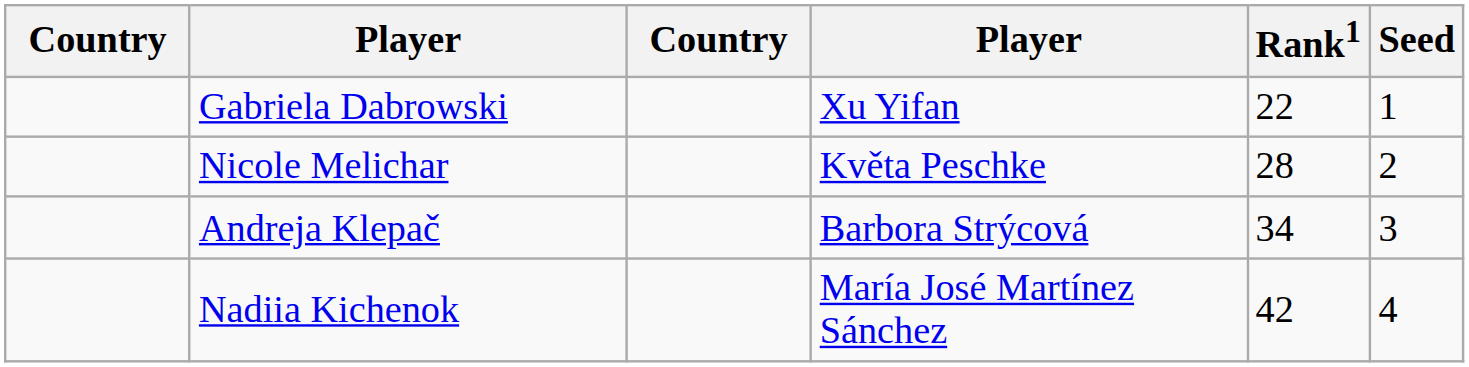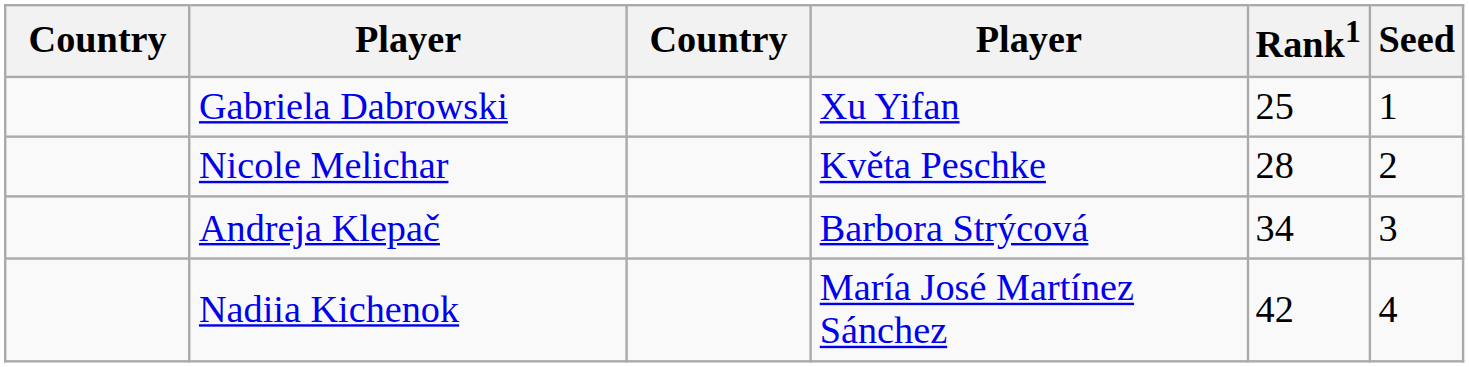Gabriela Dabrowski | Rank1: 22 -> 25
